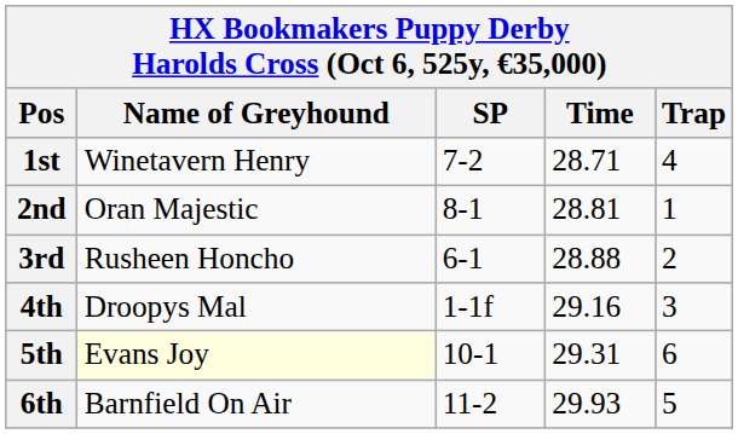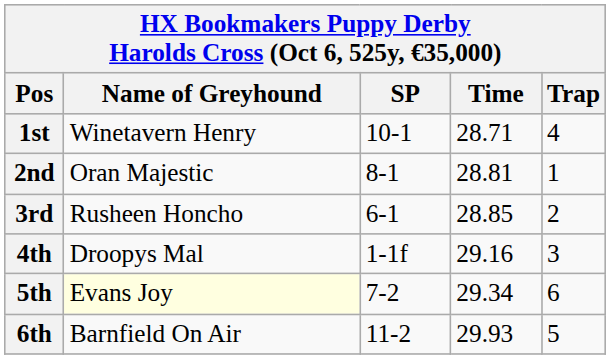1st | SP: 7-2 -> 10-1
3rd | Time: 28.88 -> 28.85
5th | SP: 10-1 -> 7-2
5th | Time: 29.31 -> 29.34
